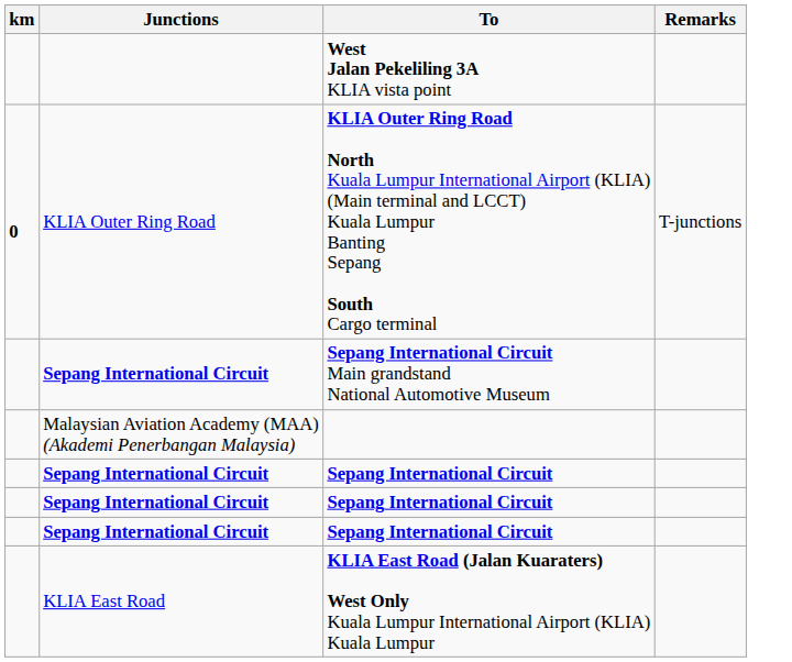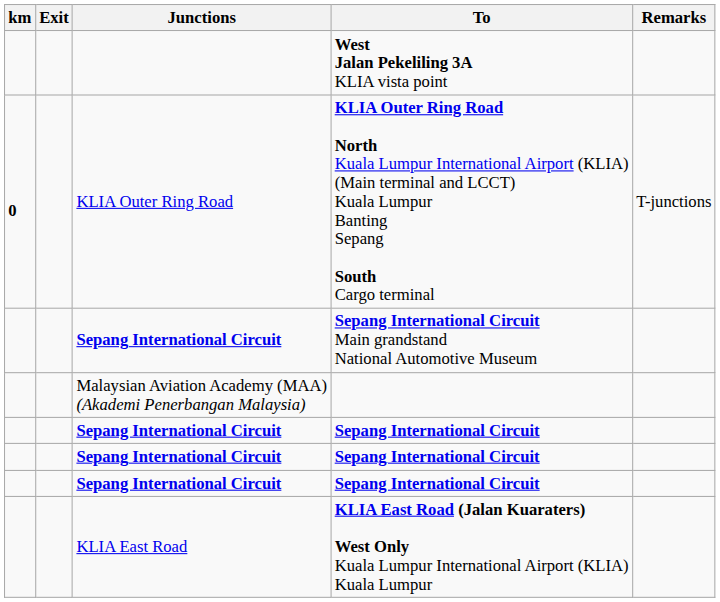+ column: Exit
